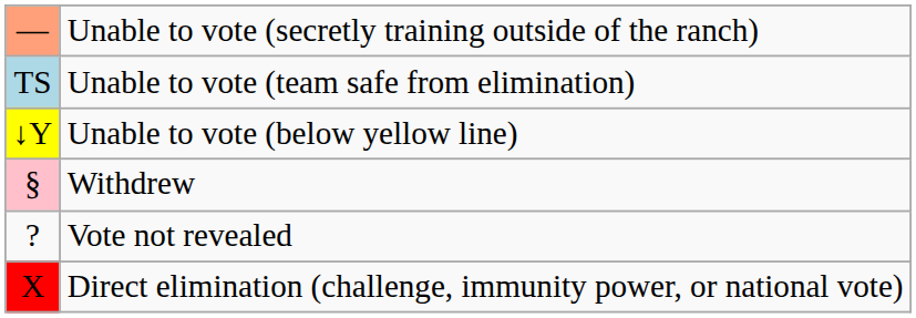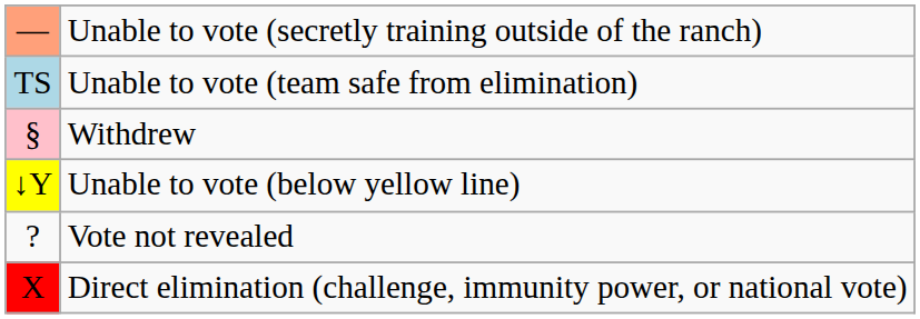rows swapped: Withdrew <-> Unable to vote (below yellow line)
